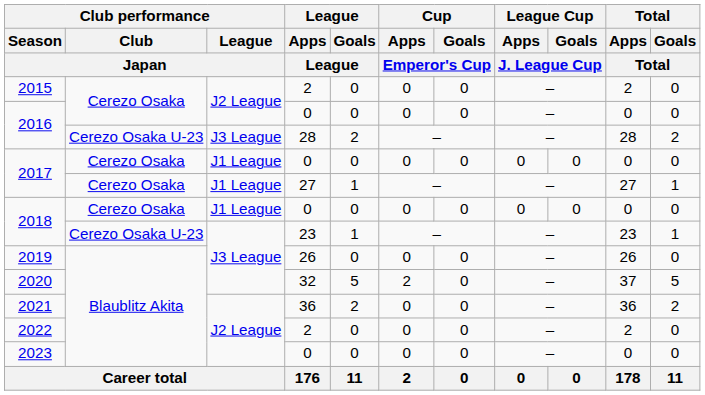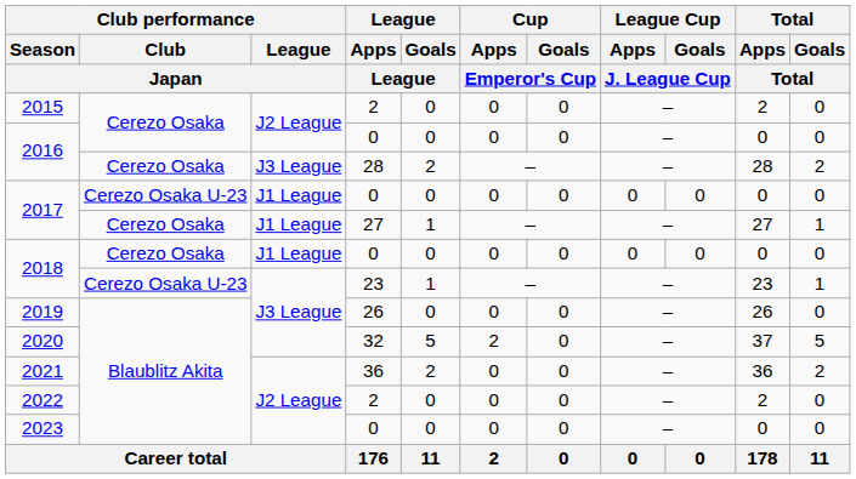2016 / 28 | Club performance / Club / Japan: Cerezo Osaka U-23 -> Cerezo Osaka
2017 / 0 | Club performance / Club / Japan: Cerezo Osaka -> Cerezo Osaka U-23
